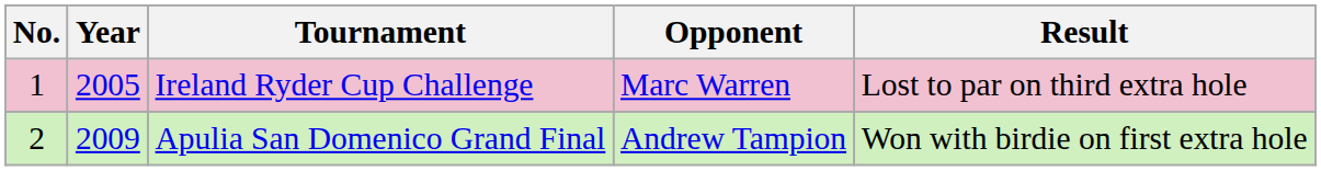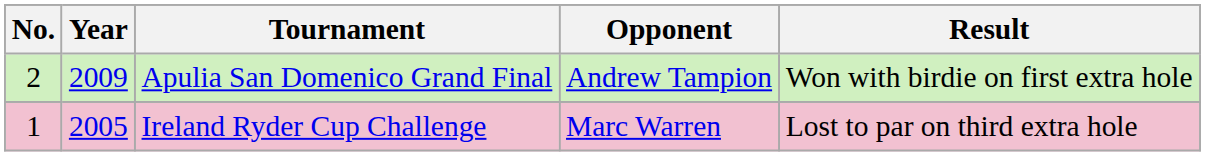rows swapped: Ireland Ryder Cup Challenge <-> Apulia San Domenico Grand Final
